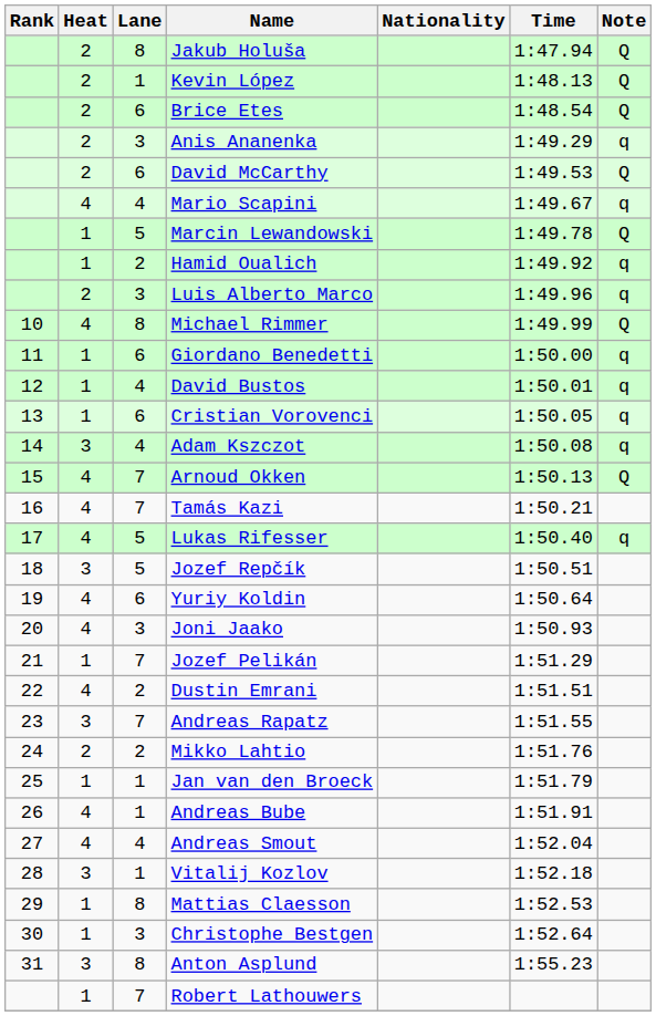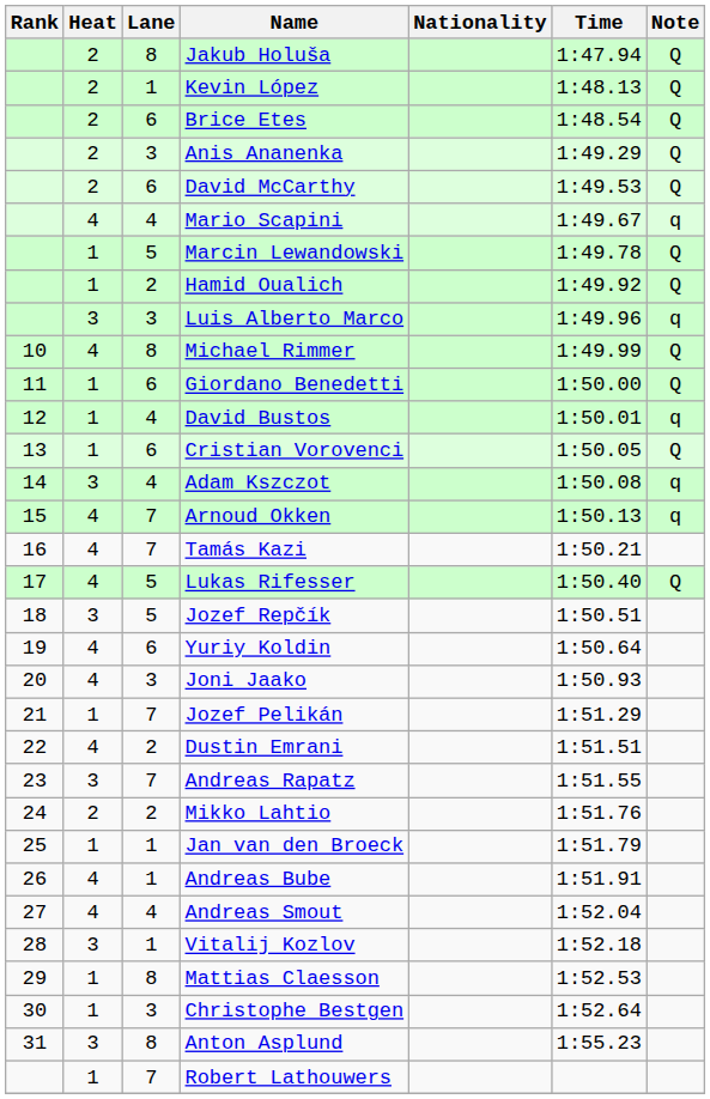Anis Ananenka | Note: q -> Q
Hamid Oualich | Note: q -> Q
Luis Alberto Marco | Heat: 2 -> 3
Giordano Benedetti | Note: q -> Q
Cristian Vorovenci | Note: q -> Q
Arnoud Okken | Note: Q -> q
Lukas Rifesser | Note: q -> Q
